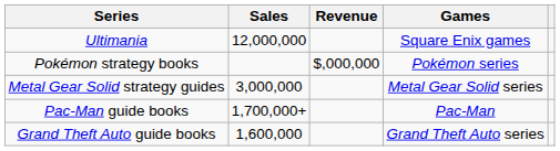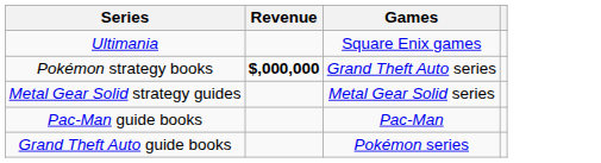- column: Sales | 12,000,000 | 3,000,000 | 1,700,000+ | 1,600,000
Pokémon strategy books | Revenue: normal -> bold
Pokémon strategy books | Games: Pokémon series -> Grand Theft Auto series
Grand Theft Auto guide books | Games: Grand Theft Auto series -> Pokémon series
